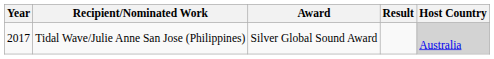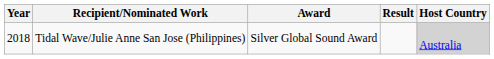Tidal Wave/Julie Anne San Jose (Philippines) | Year: 2017 -> 2018
